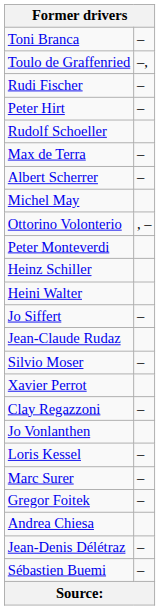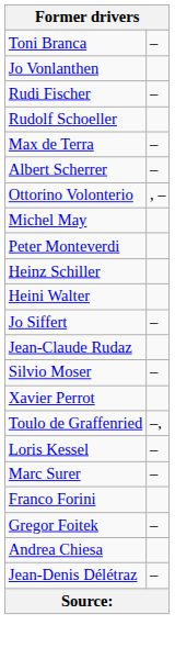rows swapped: Toulo de Graffenried <-> Jo Vonlanthen
- row: Peter Hirt | –
rows swapped: Ottorino Volonterio <-> Michel May
- row: Clay Regazzoni | –
+ row: Franco Forini
- row: Sébastien Buemi | –
